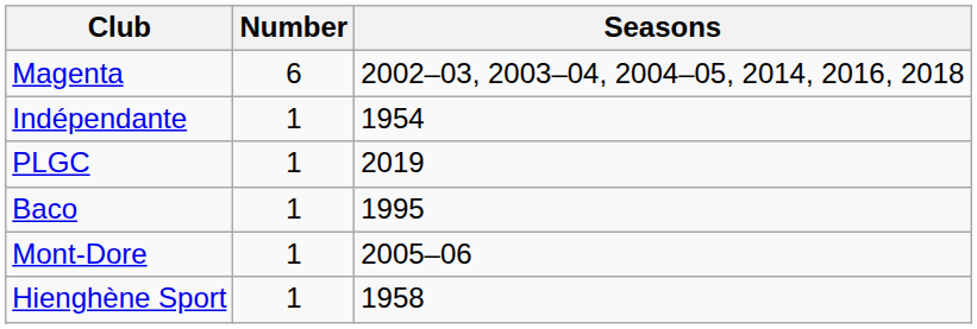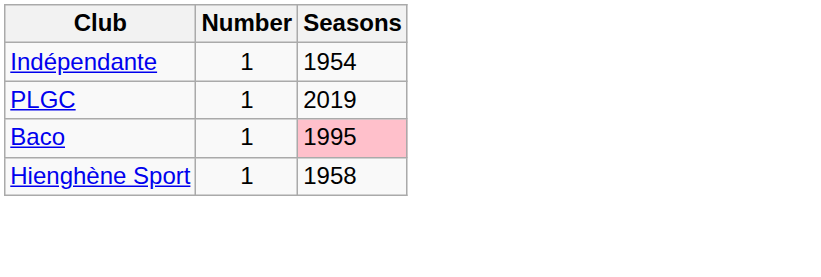- row: Magenta | 6 | 2002–03, 2003–04, 2004–05, 2014, 2016, 2018
Baco | Seasons: no background -> pink background
- row: Mont-Dore | 1 | 2005–06
